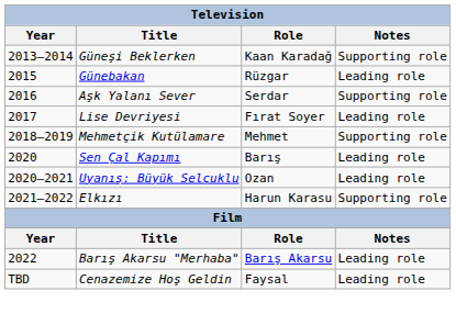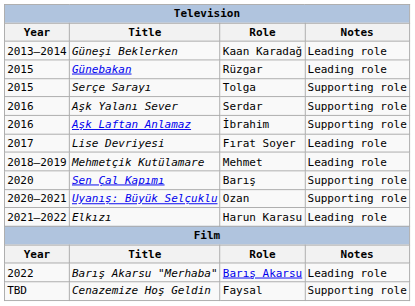Güneşi Beklerken | Notes: Supporting role -> Leading role
+ row: 2015 | Serçe Sarayı | Tolga | Supporting role
+ row: 2016 | Aşk Laftan Anlamaz | İbrahim | Supporting role
Mehmetçik Kutülamare | Notes: Supporting role -> Leading role
Sen Çal Kapımı | Notes: Leading role -> Supporting role
Uyanış: Büyük Selçuklu | Notes: Leading role -> Supporting role
Elkızı | Notes: Supporting role -> Leading role
Cenazemize Hoş Geldin | Notes: Leading role -> Supporting role
